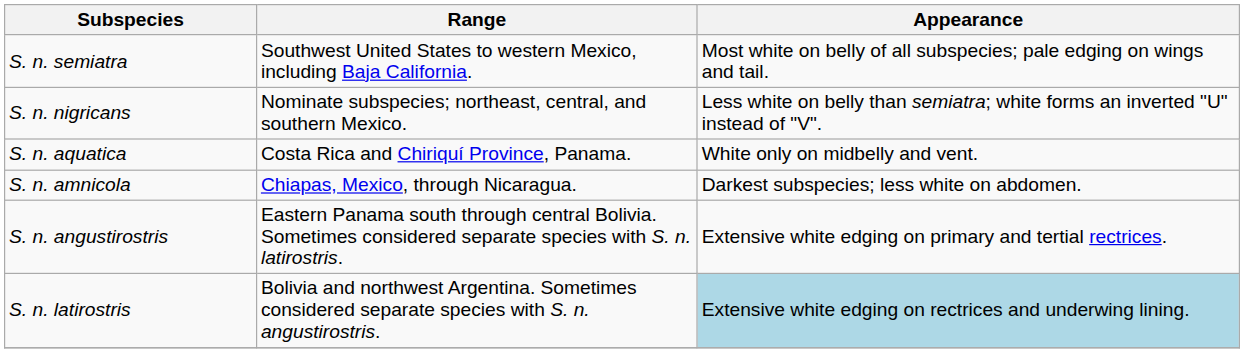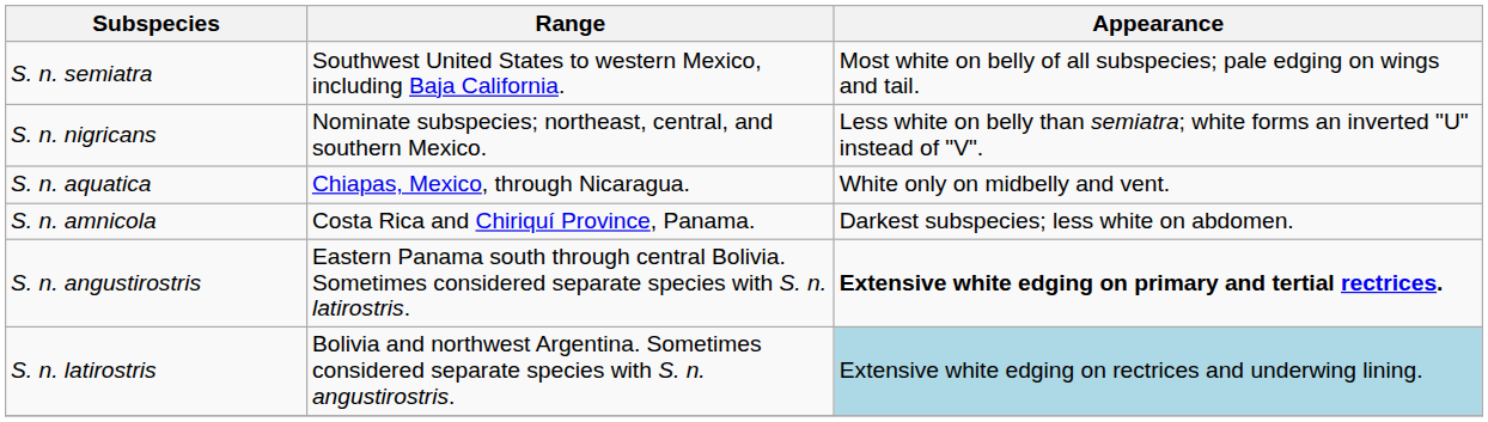S. n. aquatica | Range: Costa Rica and Chiriquí Province, Panama. -> Chiapas, Mexico, through Nicaragua.
S. n. amnicola | Range: Chiapas, Mexico, through Nicaragua. -> Costa Rica and Chiriquí Province, Panama.
S. n. angustirostris | Appearance: normal -> bold
